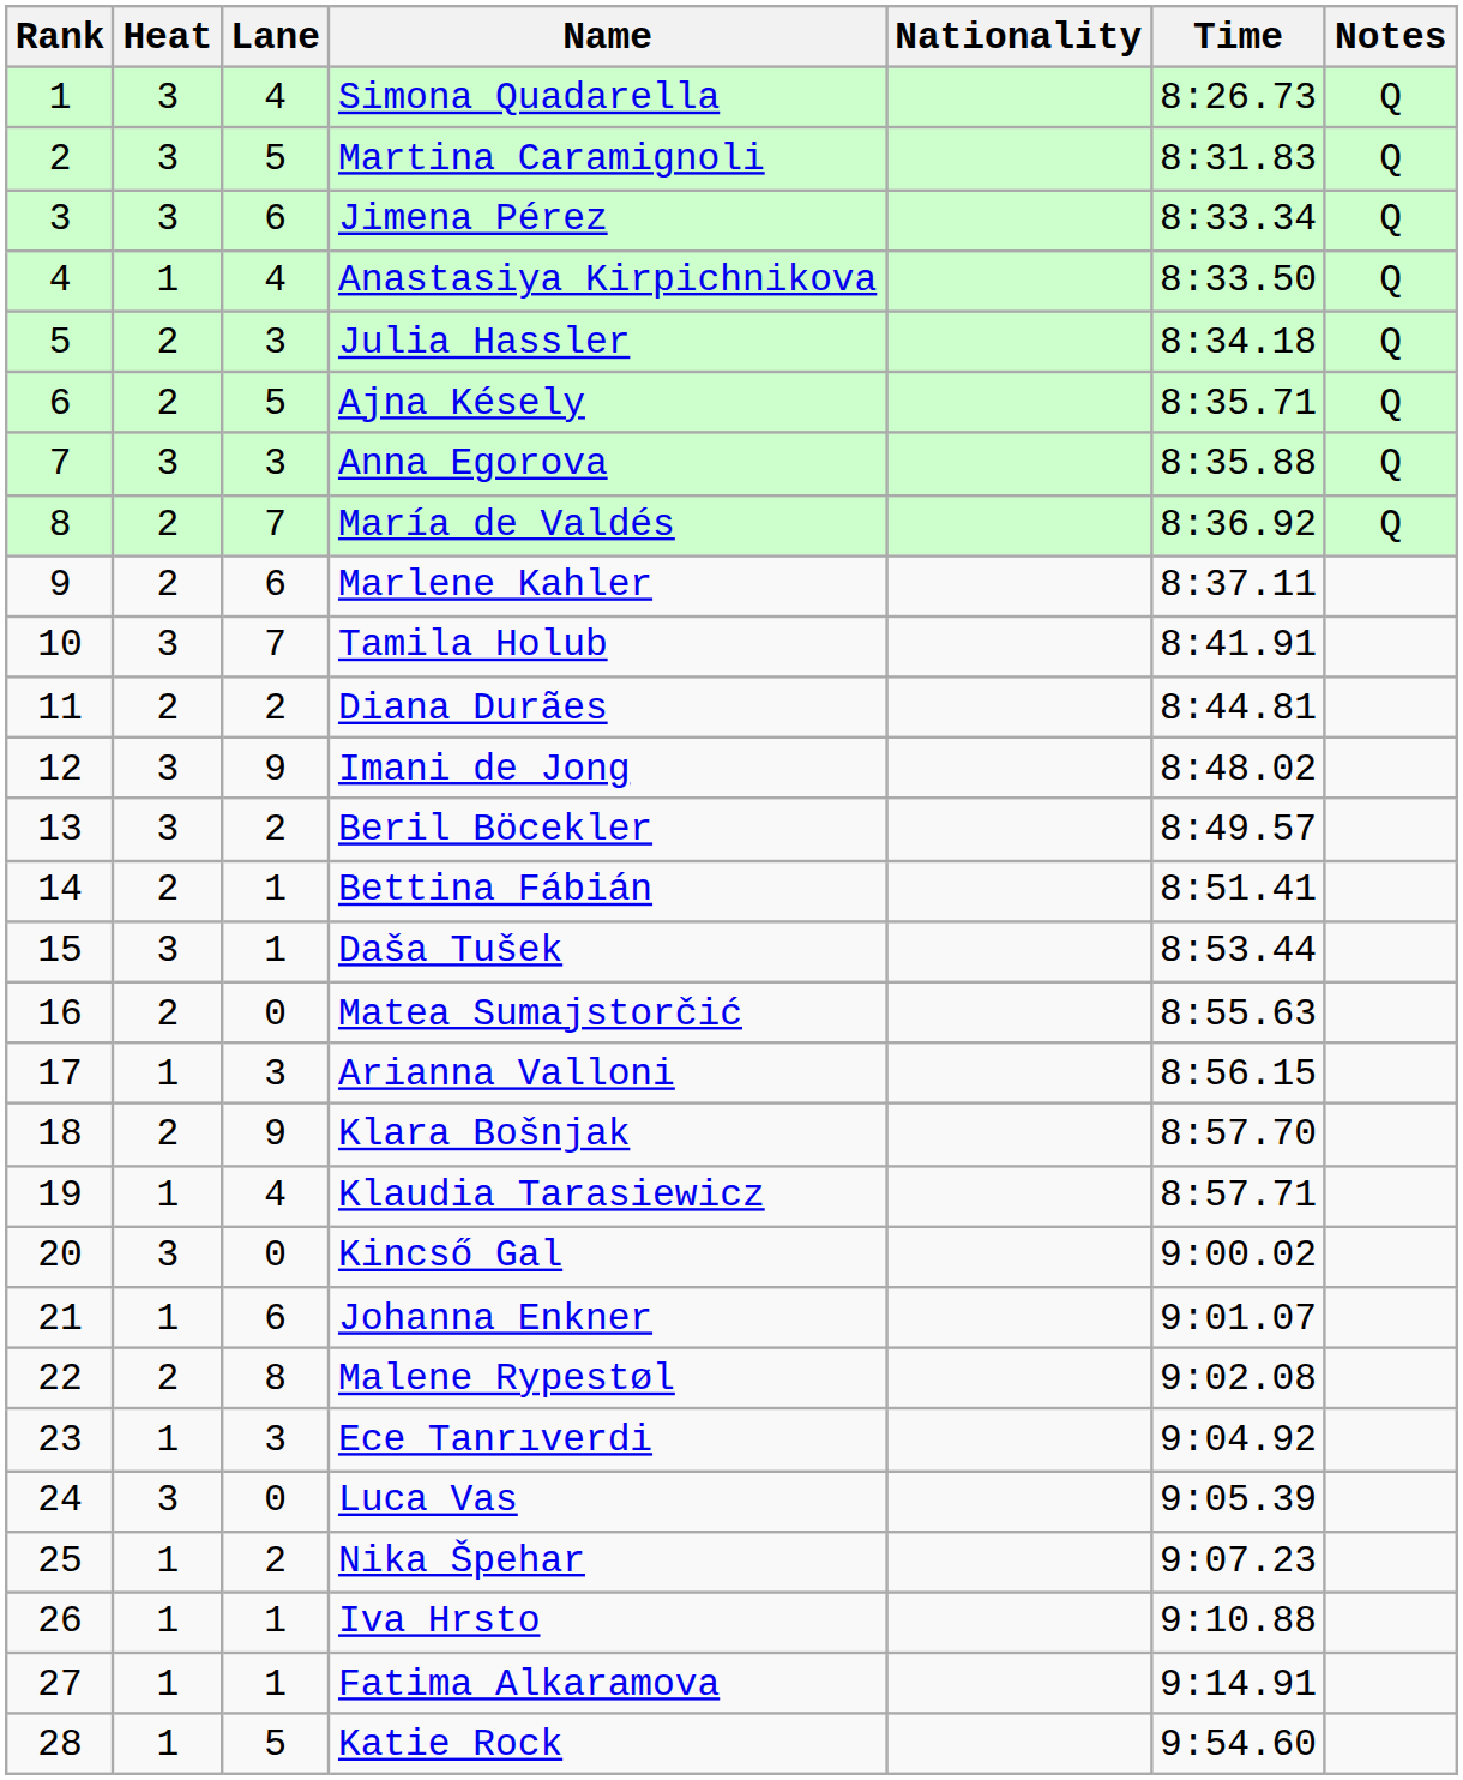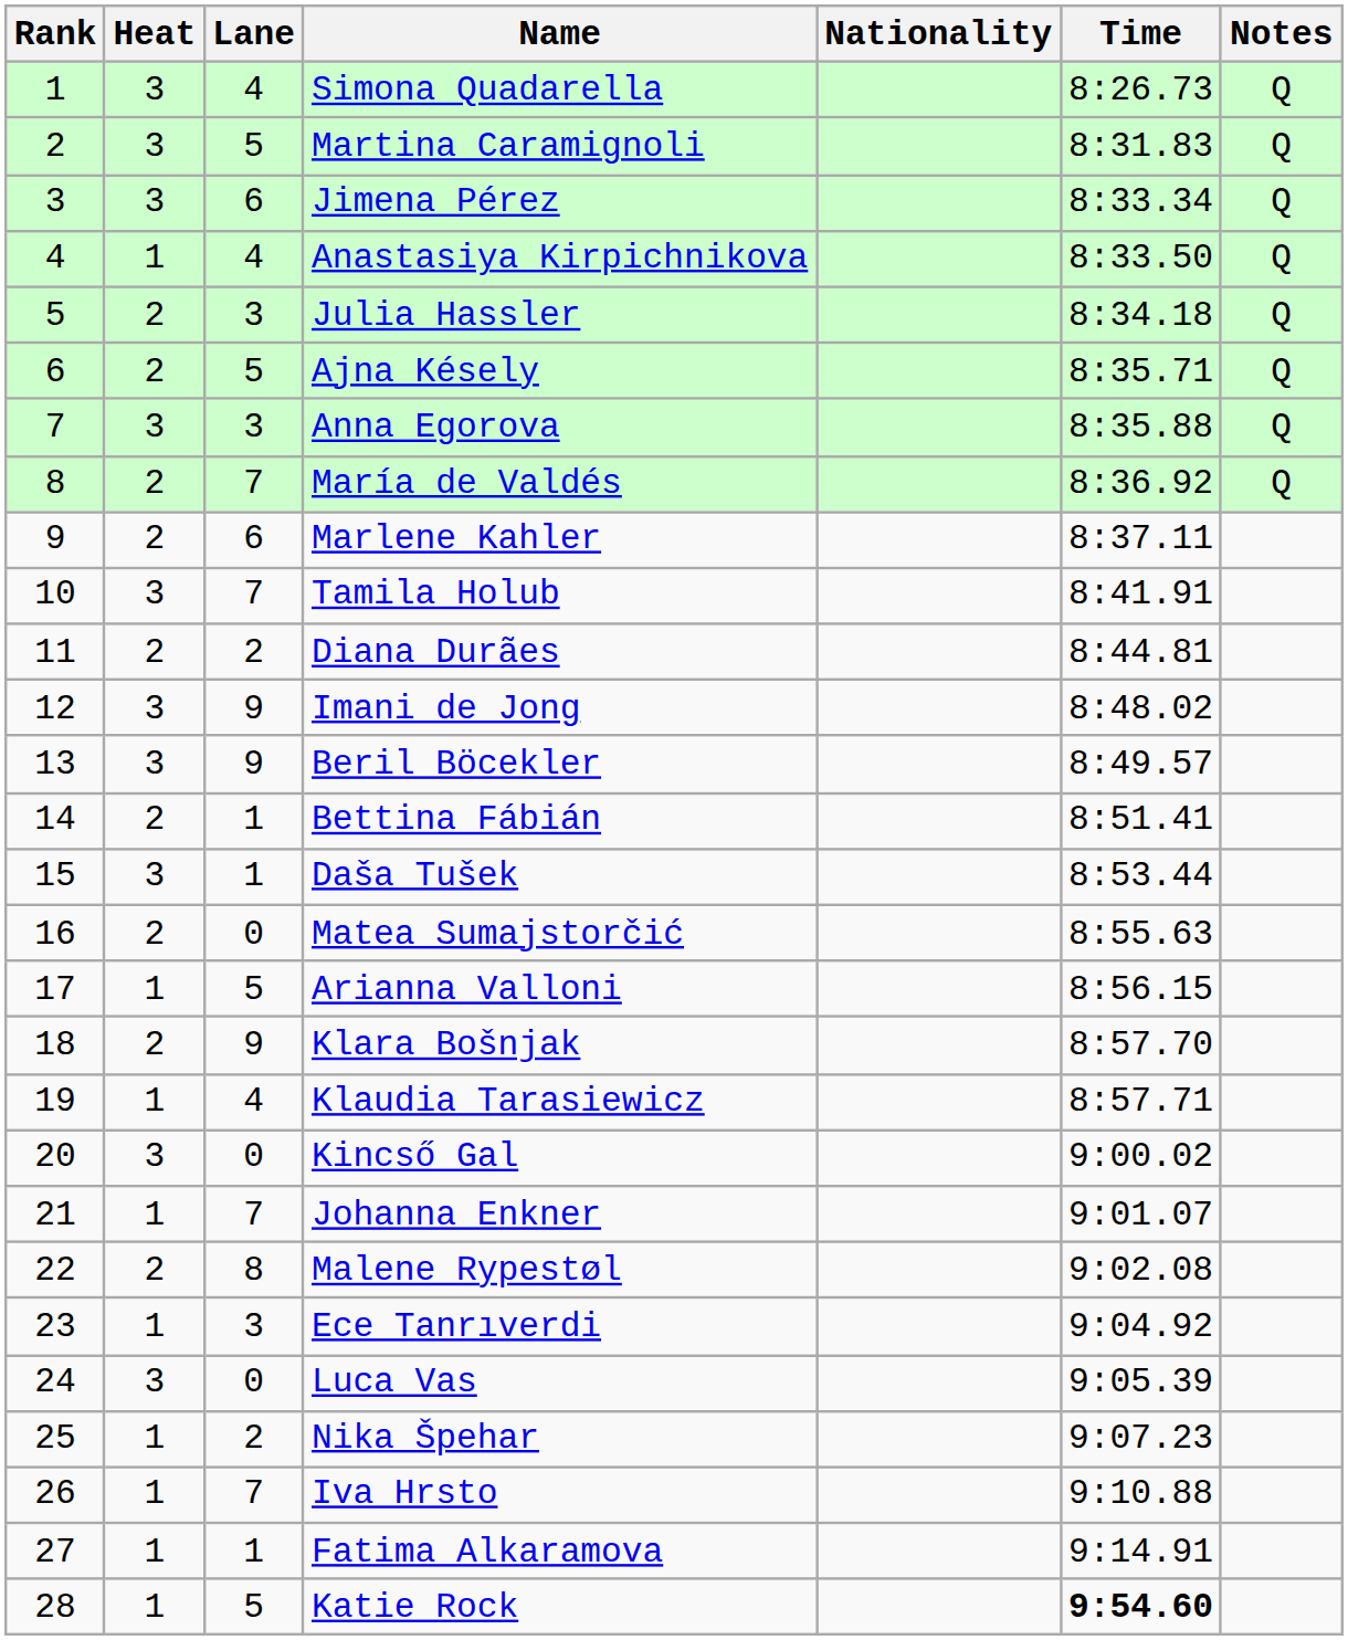Beril Böcekler | Lane: 2 -> 9
Arianna Valloni | Lane: 3 -> 5
Johanna Enkner | Lane: 6 -> 7
Iva Hrsto | Lane: 1 -> 7
Katie Rock | Time: normal -> bold
